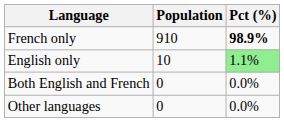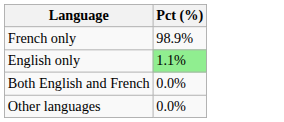- column: Population | 910 | 10 | 0 | 0
French only | Pct (%): bold -> normal
